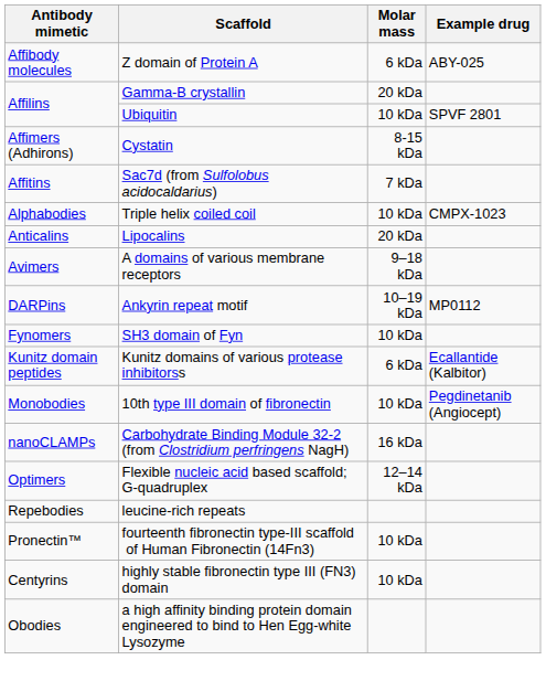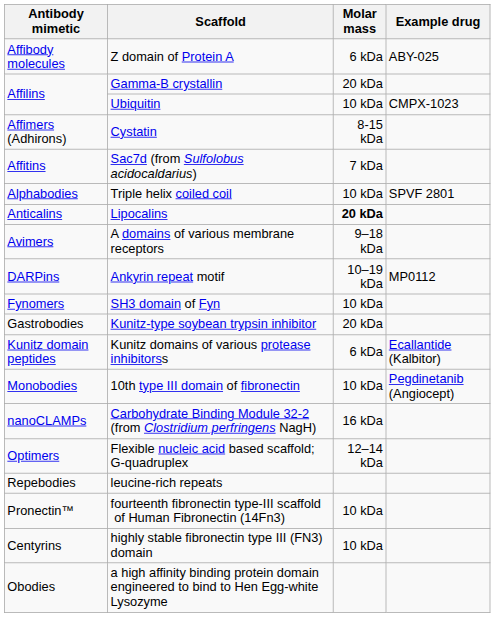Ubiquitin | Example drug: SPVF 2801 -> CMPX-1023
Triple helix coiled coil | Example drug: CMPX-1023 -> SPVF 2801
Lipocalins | Molar mass: normal -> bold
+ row: Gastrobodies | Kunitz-type soybean trypsin inhibitor | 20 kDa
